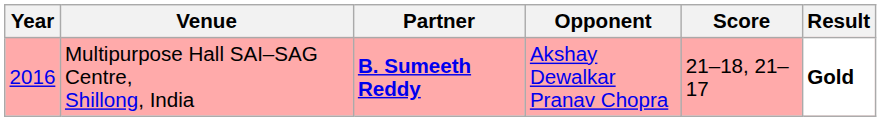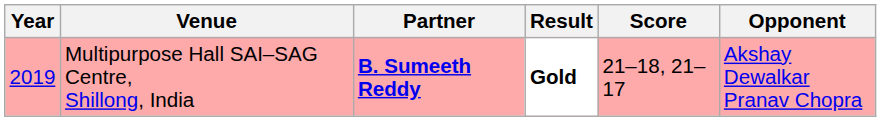columns swapped: Opponent <-> Result
Multipurpose Hall SAI–SAG Centre, Shillong, India | Year: 2016 -> 2019
